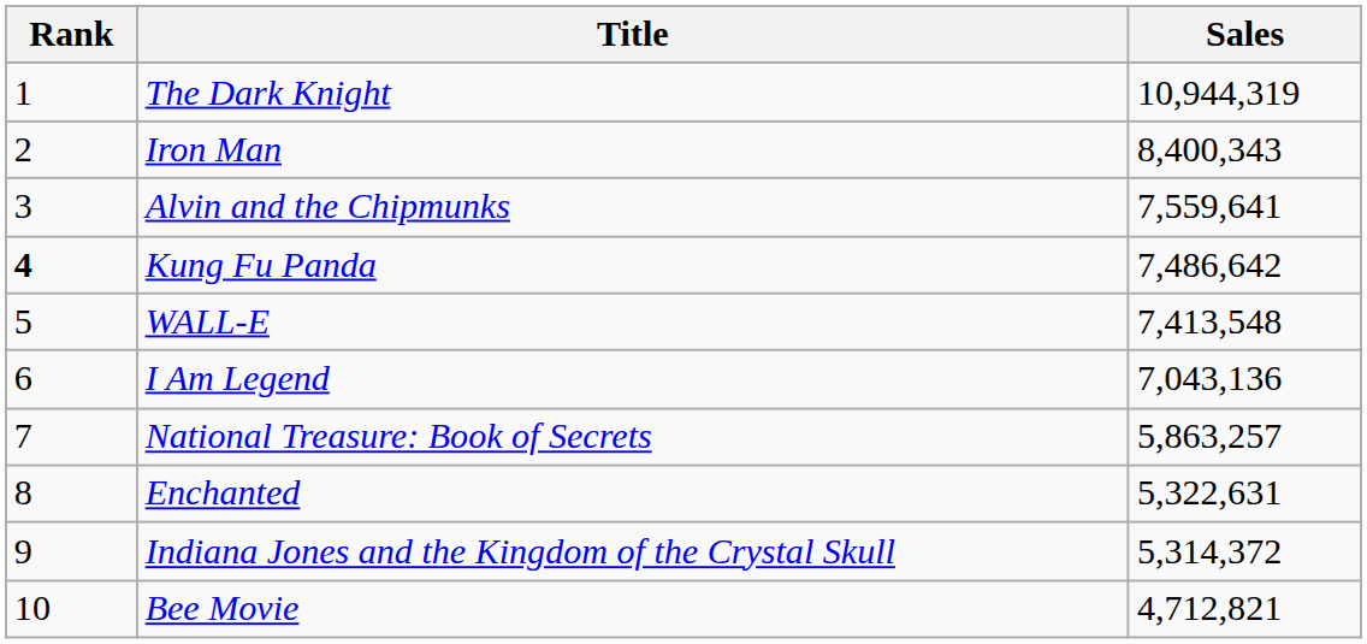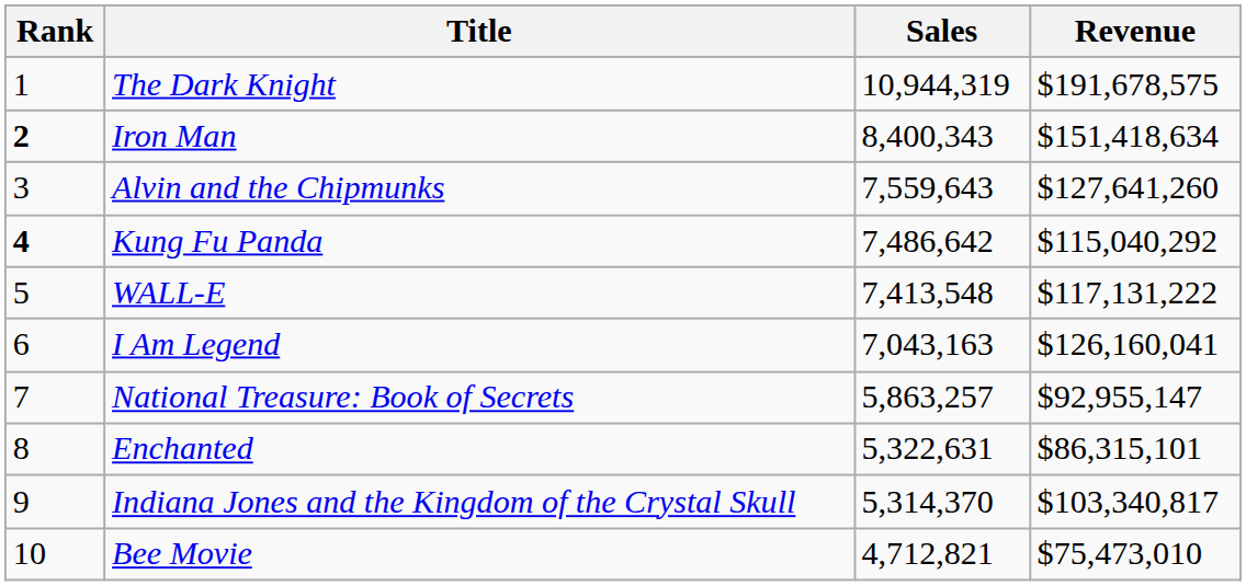+ column: Revenue | $191,678,575 | $151,418,634 | $127,641,260 | $115,040,292 | $117,131,222 | $126,160,041 | $92,955,147 | $86,315,101 | $103,340,817 | $75,473,010
Iron Man | Rank: normal -> bold
Alvin and the Chipmunks | Sales: 7,559,641 -> 7,559,643
I Am Legend | Sales: 7,043,136 -> 7,043,163
Indiana Jones and the Kingdom of the Crystal Skull | Sales: 5,314,372 -> 5,314,370
